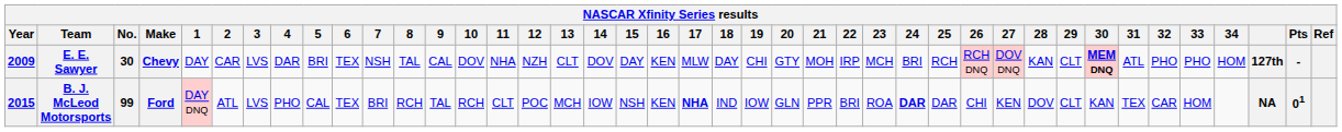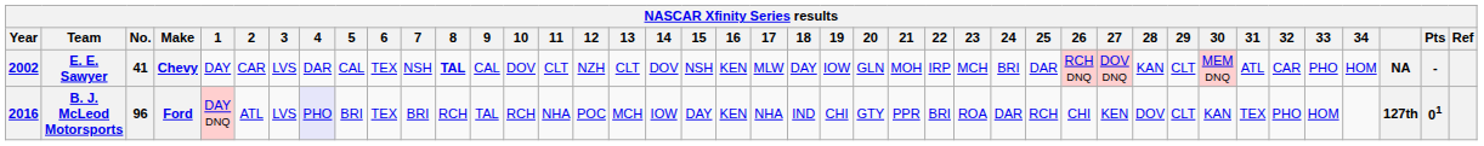E. E. Sawyer | Year: 2009 -> 2002
E. E. Sawyer | No.: 30 -> 41
E. E. Sawyer | 5: BRI -> CAL
E. E. Sawyer | 8: normal -> bold
E. E. Sawyer | 11: NHA -> CLT
E. E. Sawyer | 15: DAY -> NSH
E. E. Sawyer | 19: CHI -> IOW
E. E. Sawyer | 20: GTY -> GLN
E. E. Sawyer | 25: RCH -> DAR
E. E. Sawyer | 30: bold -> normal
E. E. Sawyer | 32: PHO -> CAR
E. E. Sawyer | column 39: 127th -> NA
B. J. McLeod Motorsports | Year: 2015 -> 2016
B. J. McLeod Motorsports | No.: 99 -> 96
B. J. McLeod Motorsports | 4: no background -> lavender background
B. J. McLeod Motorsports | 5: CAL -> BRI
B. J. McLeod Motorsports | 11: CLT -> NHA
B. J. McLeod Motorsports | 15: NSH -> DAY
B. J. McLeod Motorsports | 17: bold -> normal
B. J. McLeod Motorsports | 19: IOW -> CHI
B. J. McLeod Motorsports | 20: GLN -> GTY
B. J. McLeod Motorsports | 24: bold -> normal
B. J. McLeod Motorsports | 25: DAR -> RCH
B. J. McLeod Motorsports | 32: CAR -> PHO
B. J. McLeod Motorsports | column 39: NA -> 127th
